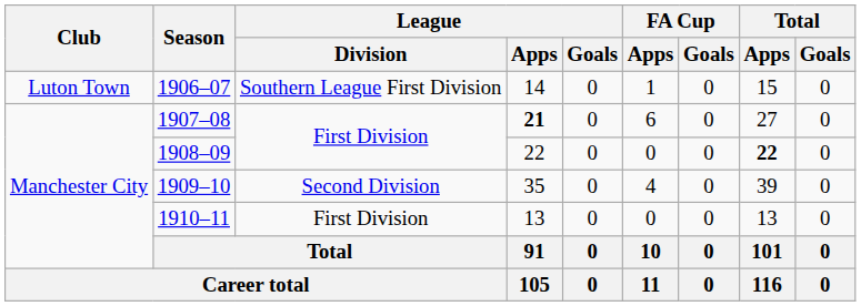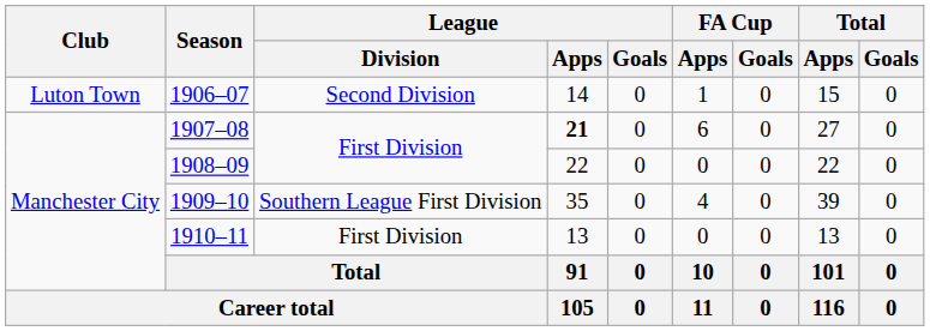1906–07 | League / Division: Southern League First Division -> Second Division
1908–09 | Total / Apps: bold -> normal
1909–10 | League / Division: Second Division -> Southern League First Division
